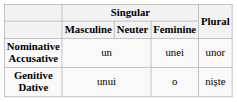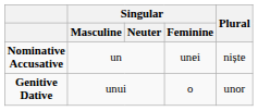Nominative Accusative | Plural: unor -> niște
Genitive Dative | Plural: niște -> unor
